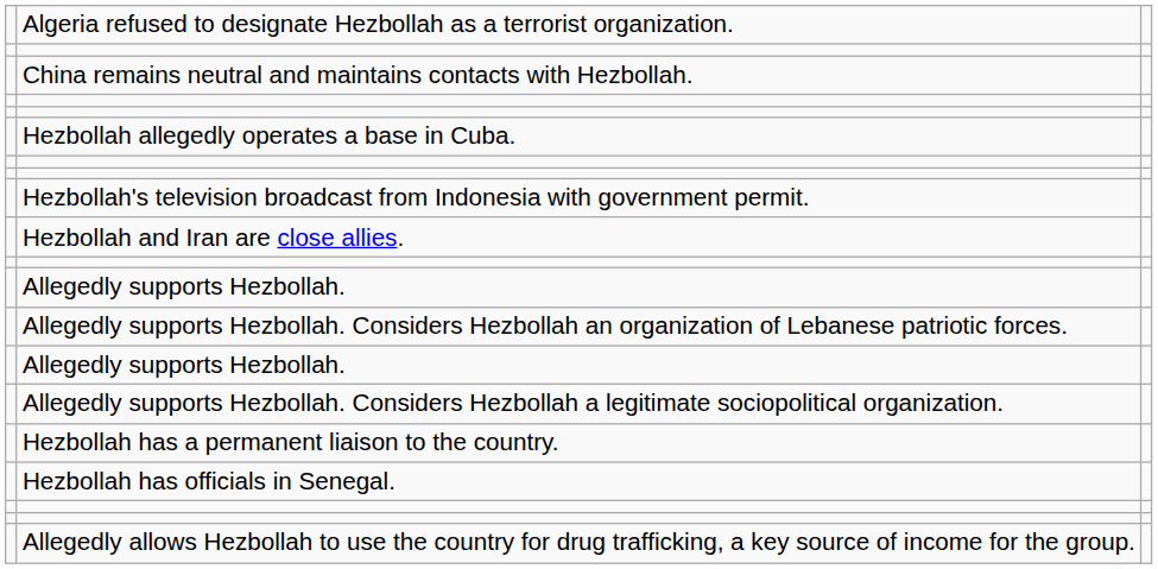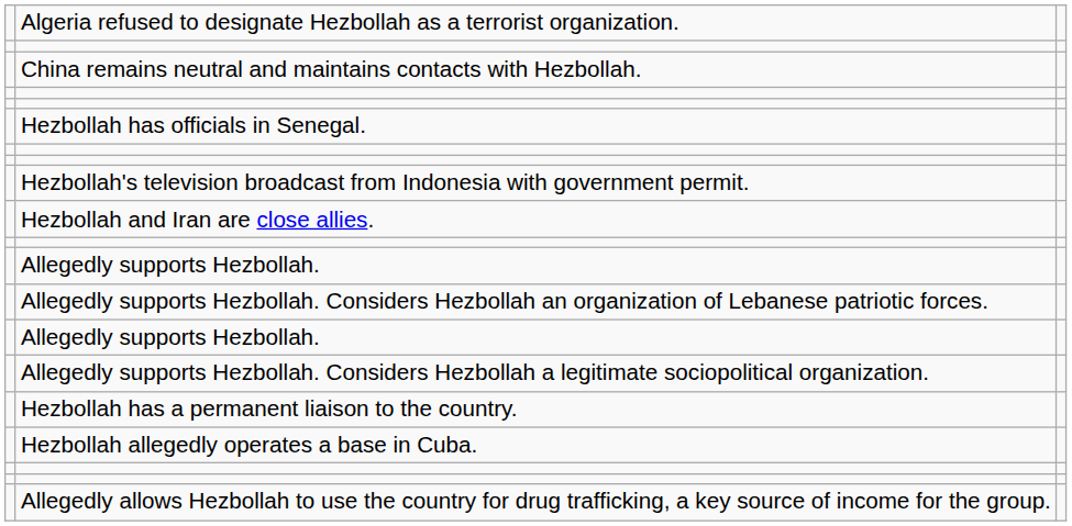rows swapped: Hezbollah allegedly operates a base in Cuba. <-> Hezbollah has officials in Senegal.
